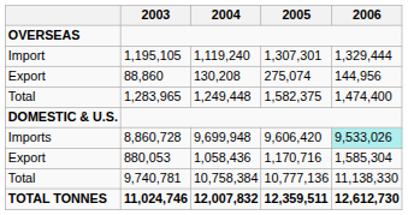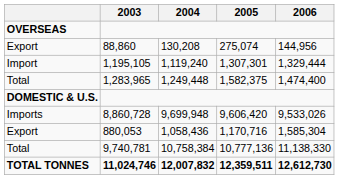rows swapped: 1,195,105 <-> 88,860
8,860,728 | 2006: paleturquoise background -> no background
